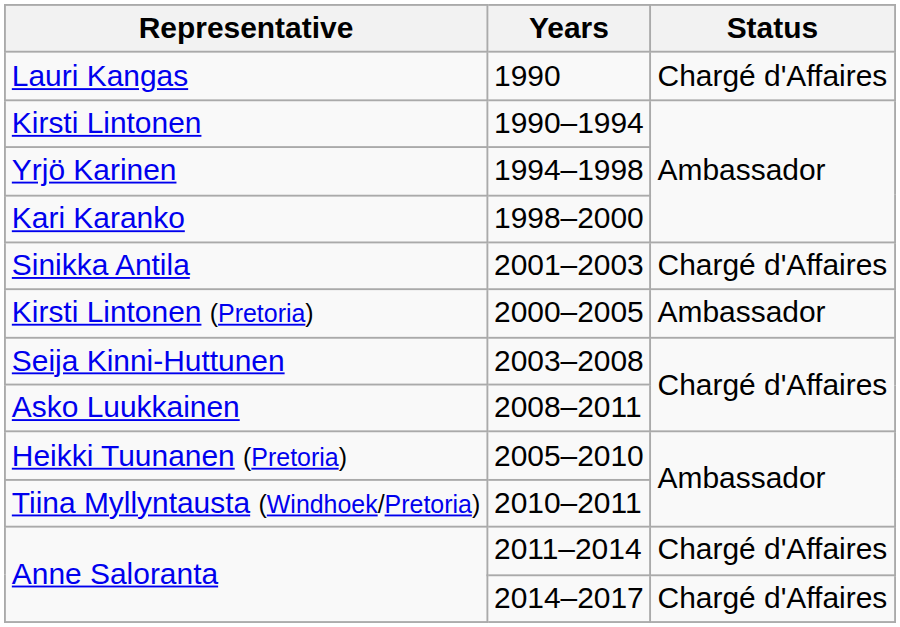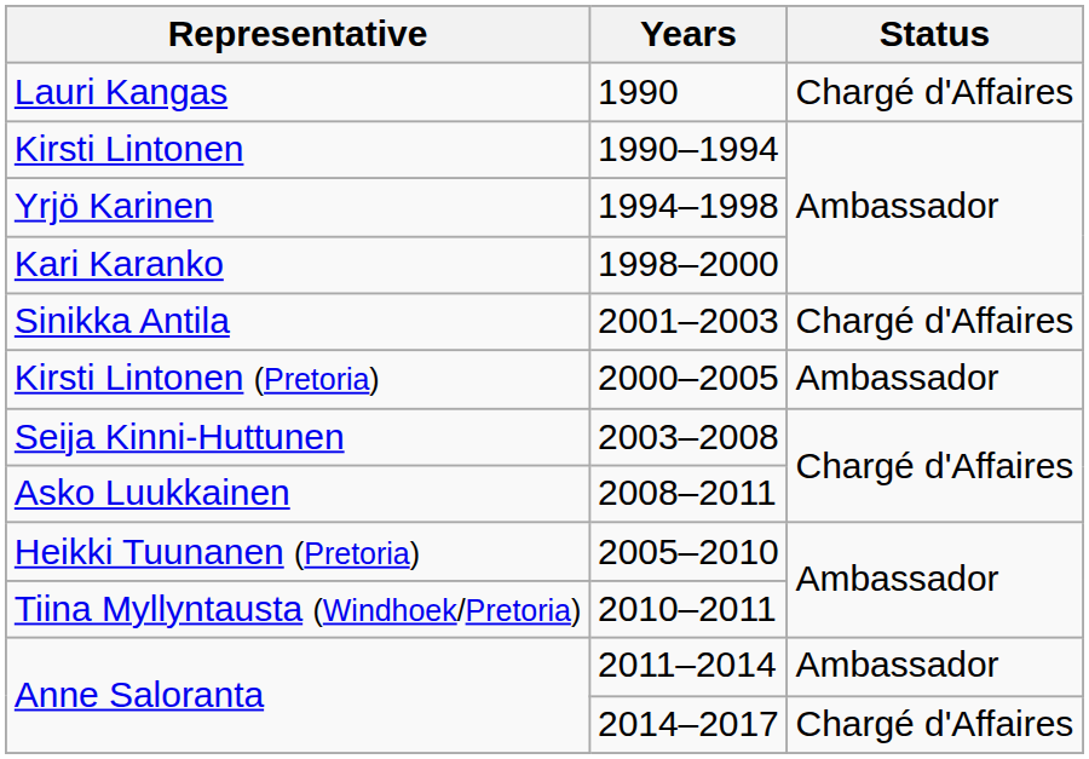Anne Saloranta / 2011–2014 | Status: Chargé d'Affaires -> Ambassador
